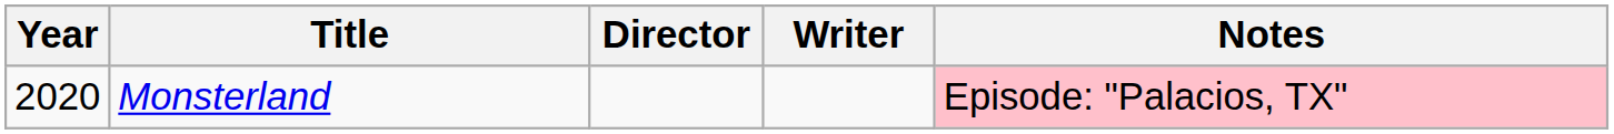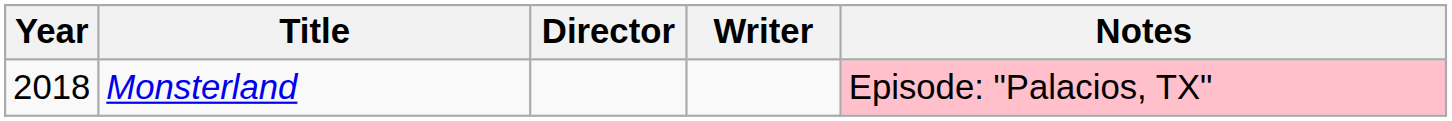Monsterland | Year: 2020 -> 2018
